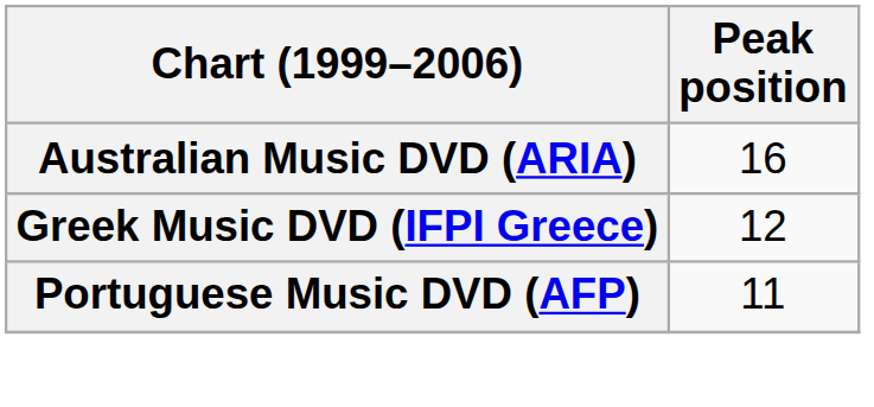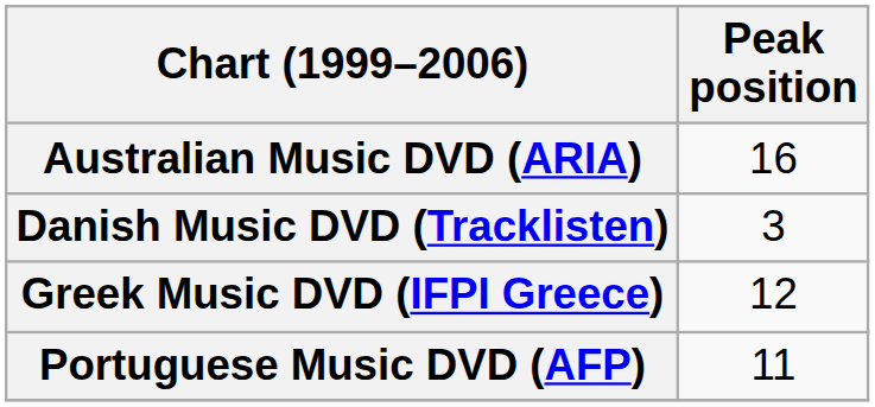+ row: Danish Music DVD (Tracklisten) | 3
